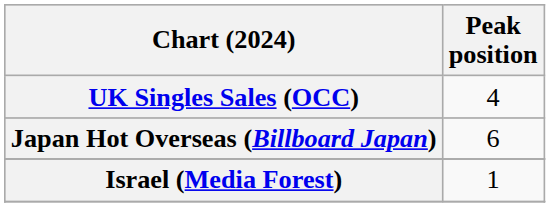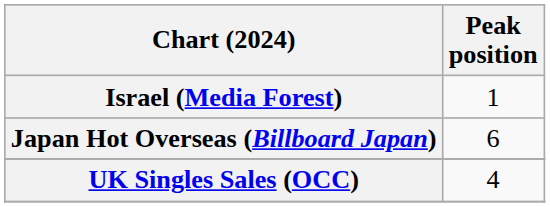rows swapped: Israel (Media Forest) <-> UK Singles Sales (OCC)
